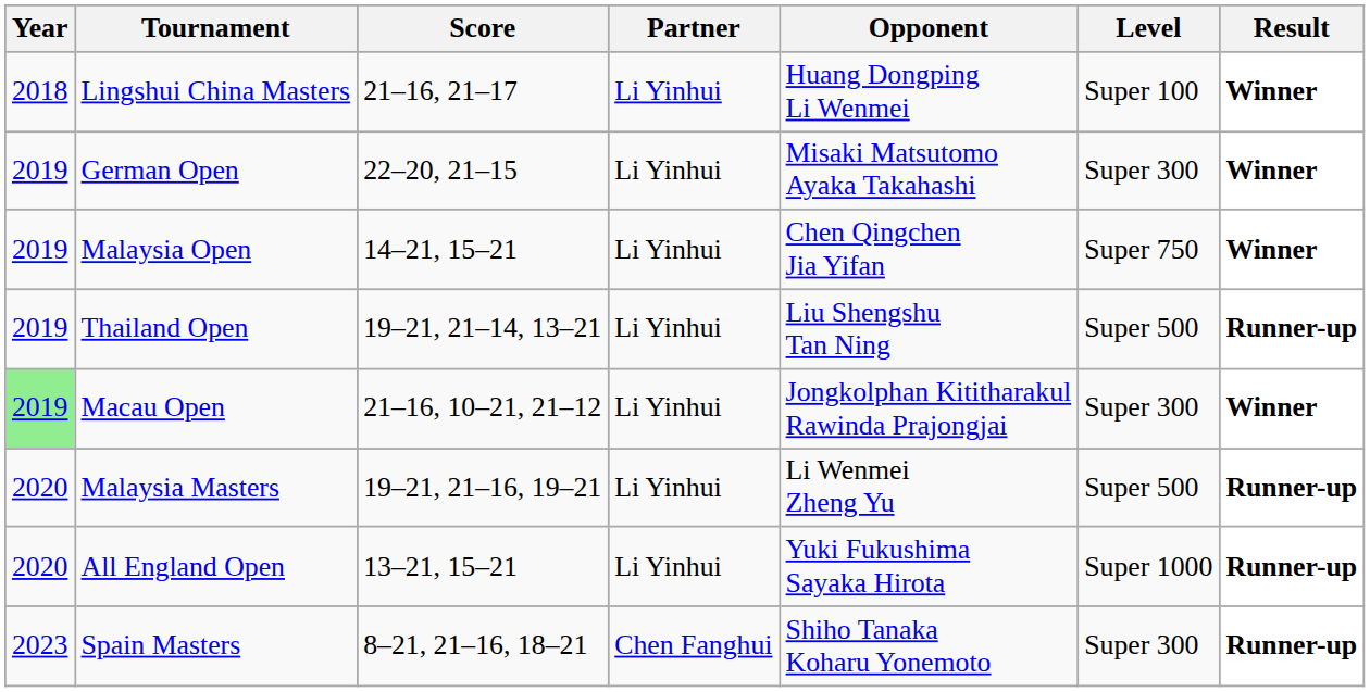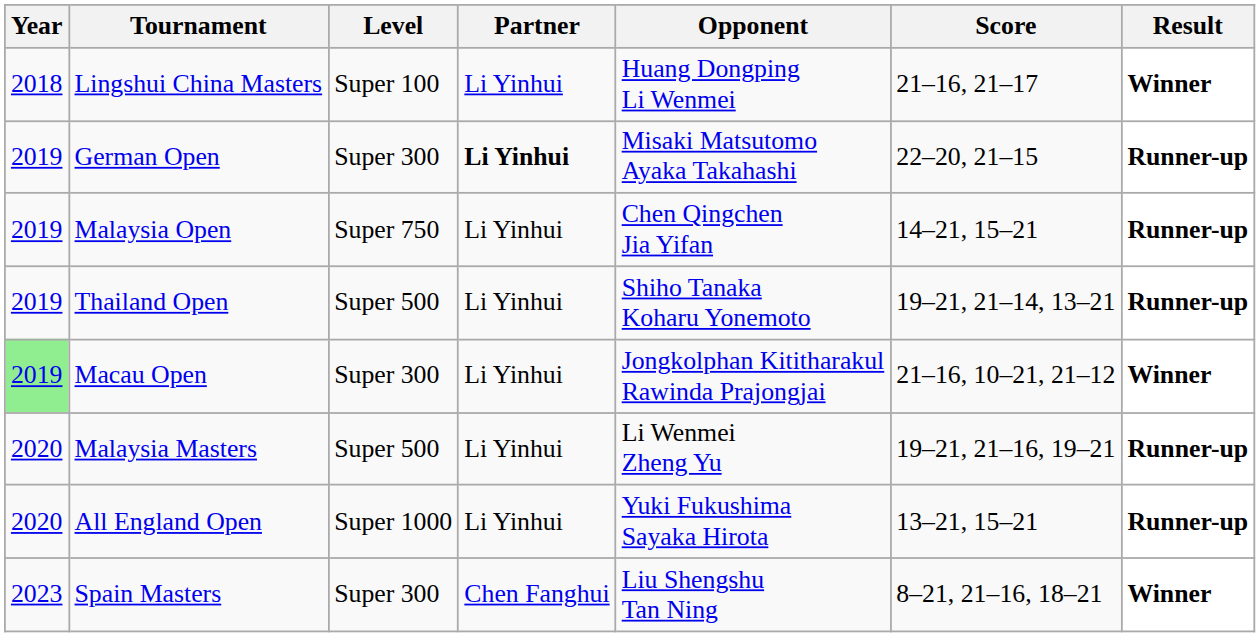columns swapped: Level <-> Score
German Open | Partner: normal -> bold
German Open | Result: Winner -> Runner-up
Malaysia Open | Result: Winner -> Runner-up
Thailand Open | Opponent: Liu Shengshu Tan Ning -> Shiho Tanaka Koharu Yonemoto
Spain Masters | Opponent: Shiho Tanaka Koharu Yonemoto -> Liu Shengshu Tan Ning
Spain Masters | Result: Runner-up -> Winner
